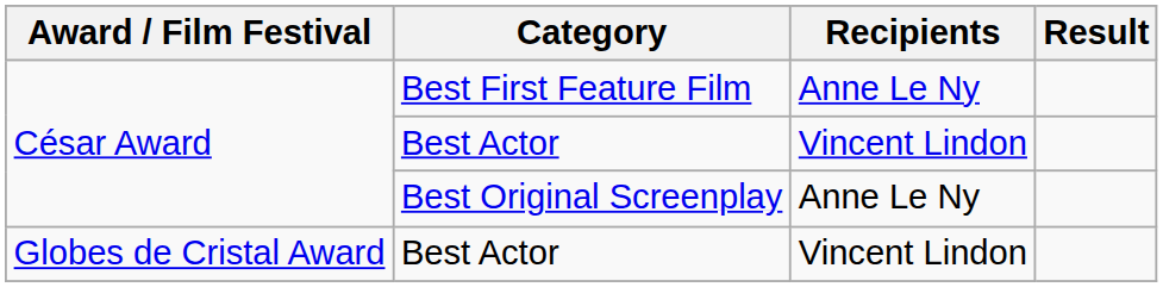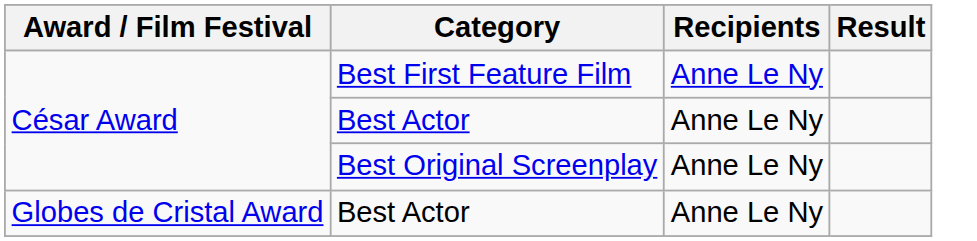César Award / Best Actor | Recipients: Vincent Lindon -> Anne Le Ny
Globes de Cristal Award / Best Actor | Recipients: Vincent Lindon -> Anne Le Ny
